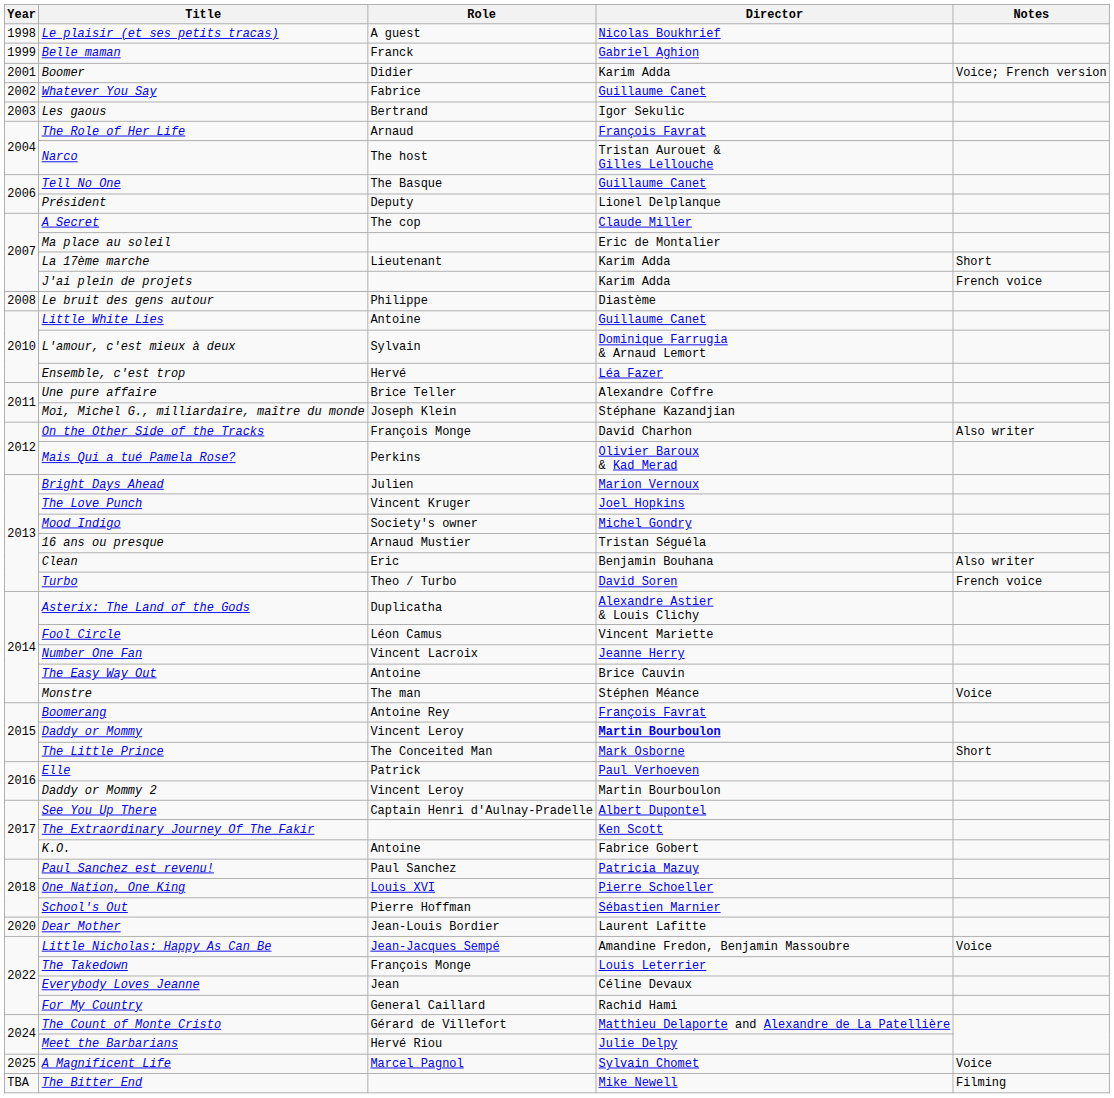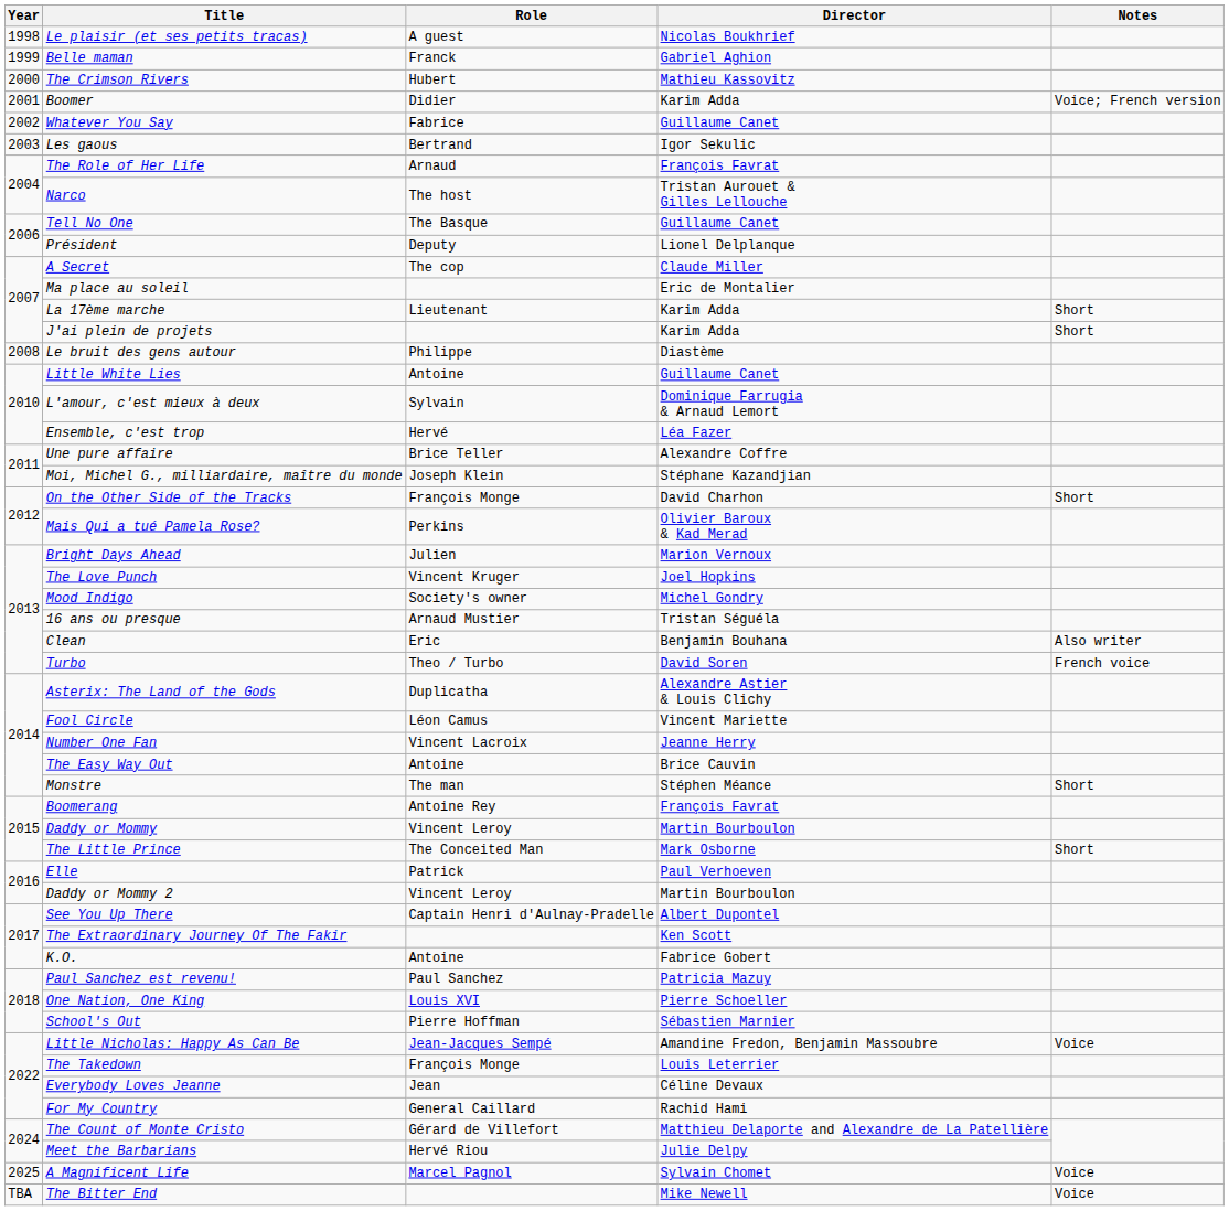+ row: 2000 | The Crimson Rivers | Hubert | Mathieu Kassovitz
J'ai plein de projets | Notes: French voice -> Short
On the Other Side of the Tracks | Notes: Also writer -> Short
Monstre | Notes: Voice -> Short
Daddy or Mommy | Director: bold -> normal
- row: 2020 | Dear Mother | Jean-Louis Bordier | Laurent Lafitte
The Bitter End | Notes: Filming -> Voice
